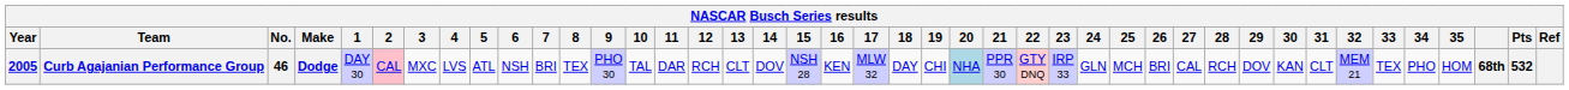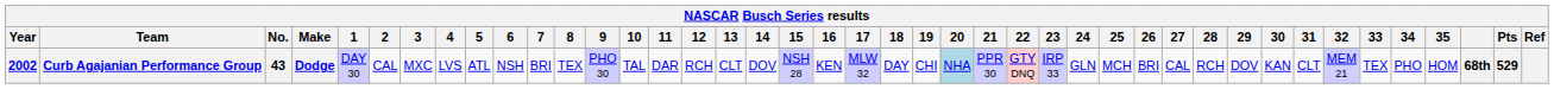Curb Agajanian Performance Group | Year: 2005 -> 2002
Curb Agajanian Performance Group | No.: 46 -> 43
Curb Agajanian Performance Group | 2: pink background -> no background
Curb Agajanian Performance Group | Pts: 532 -> 529
